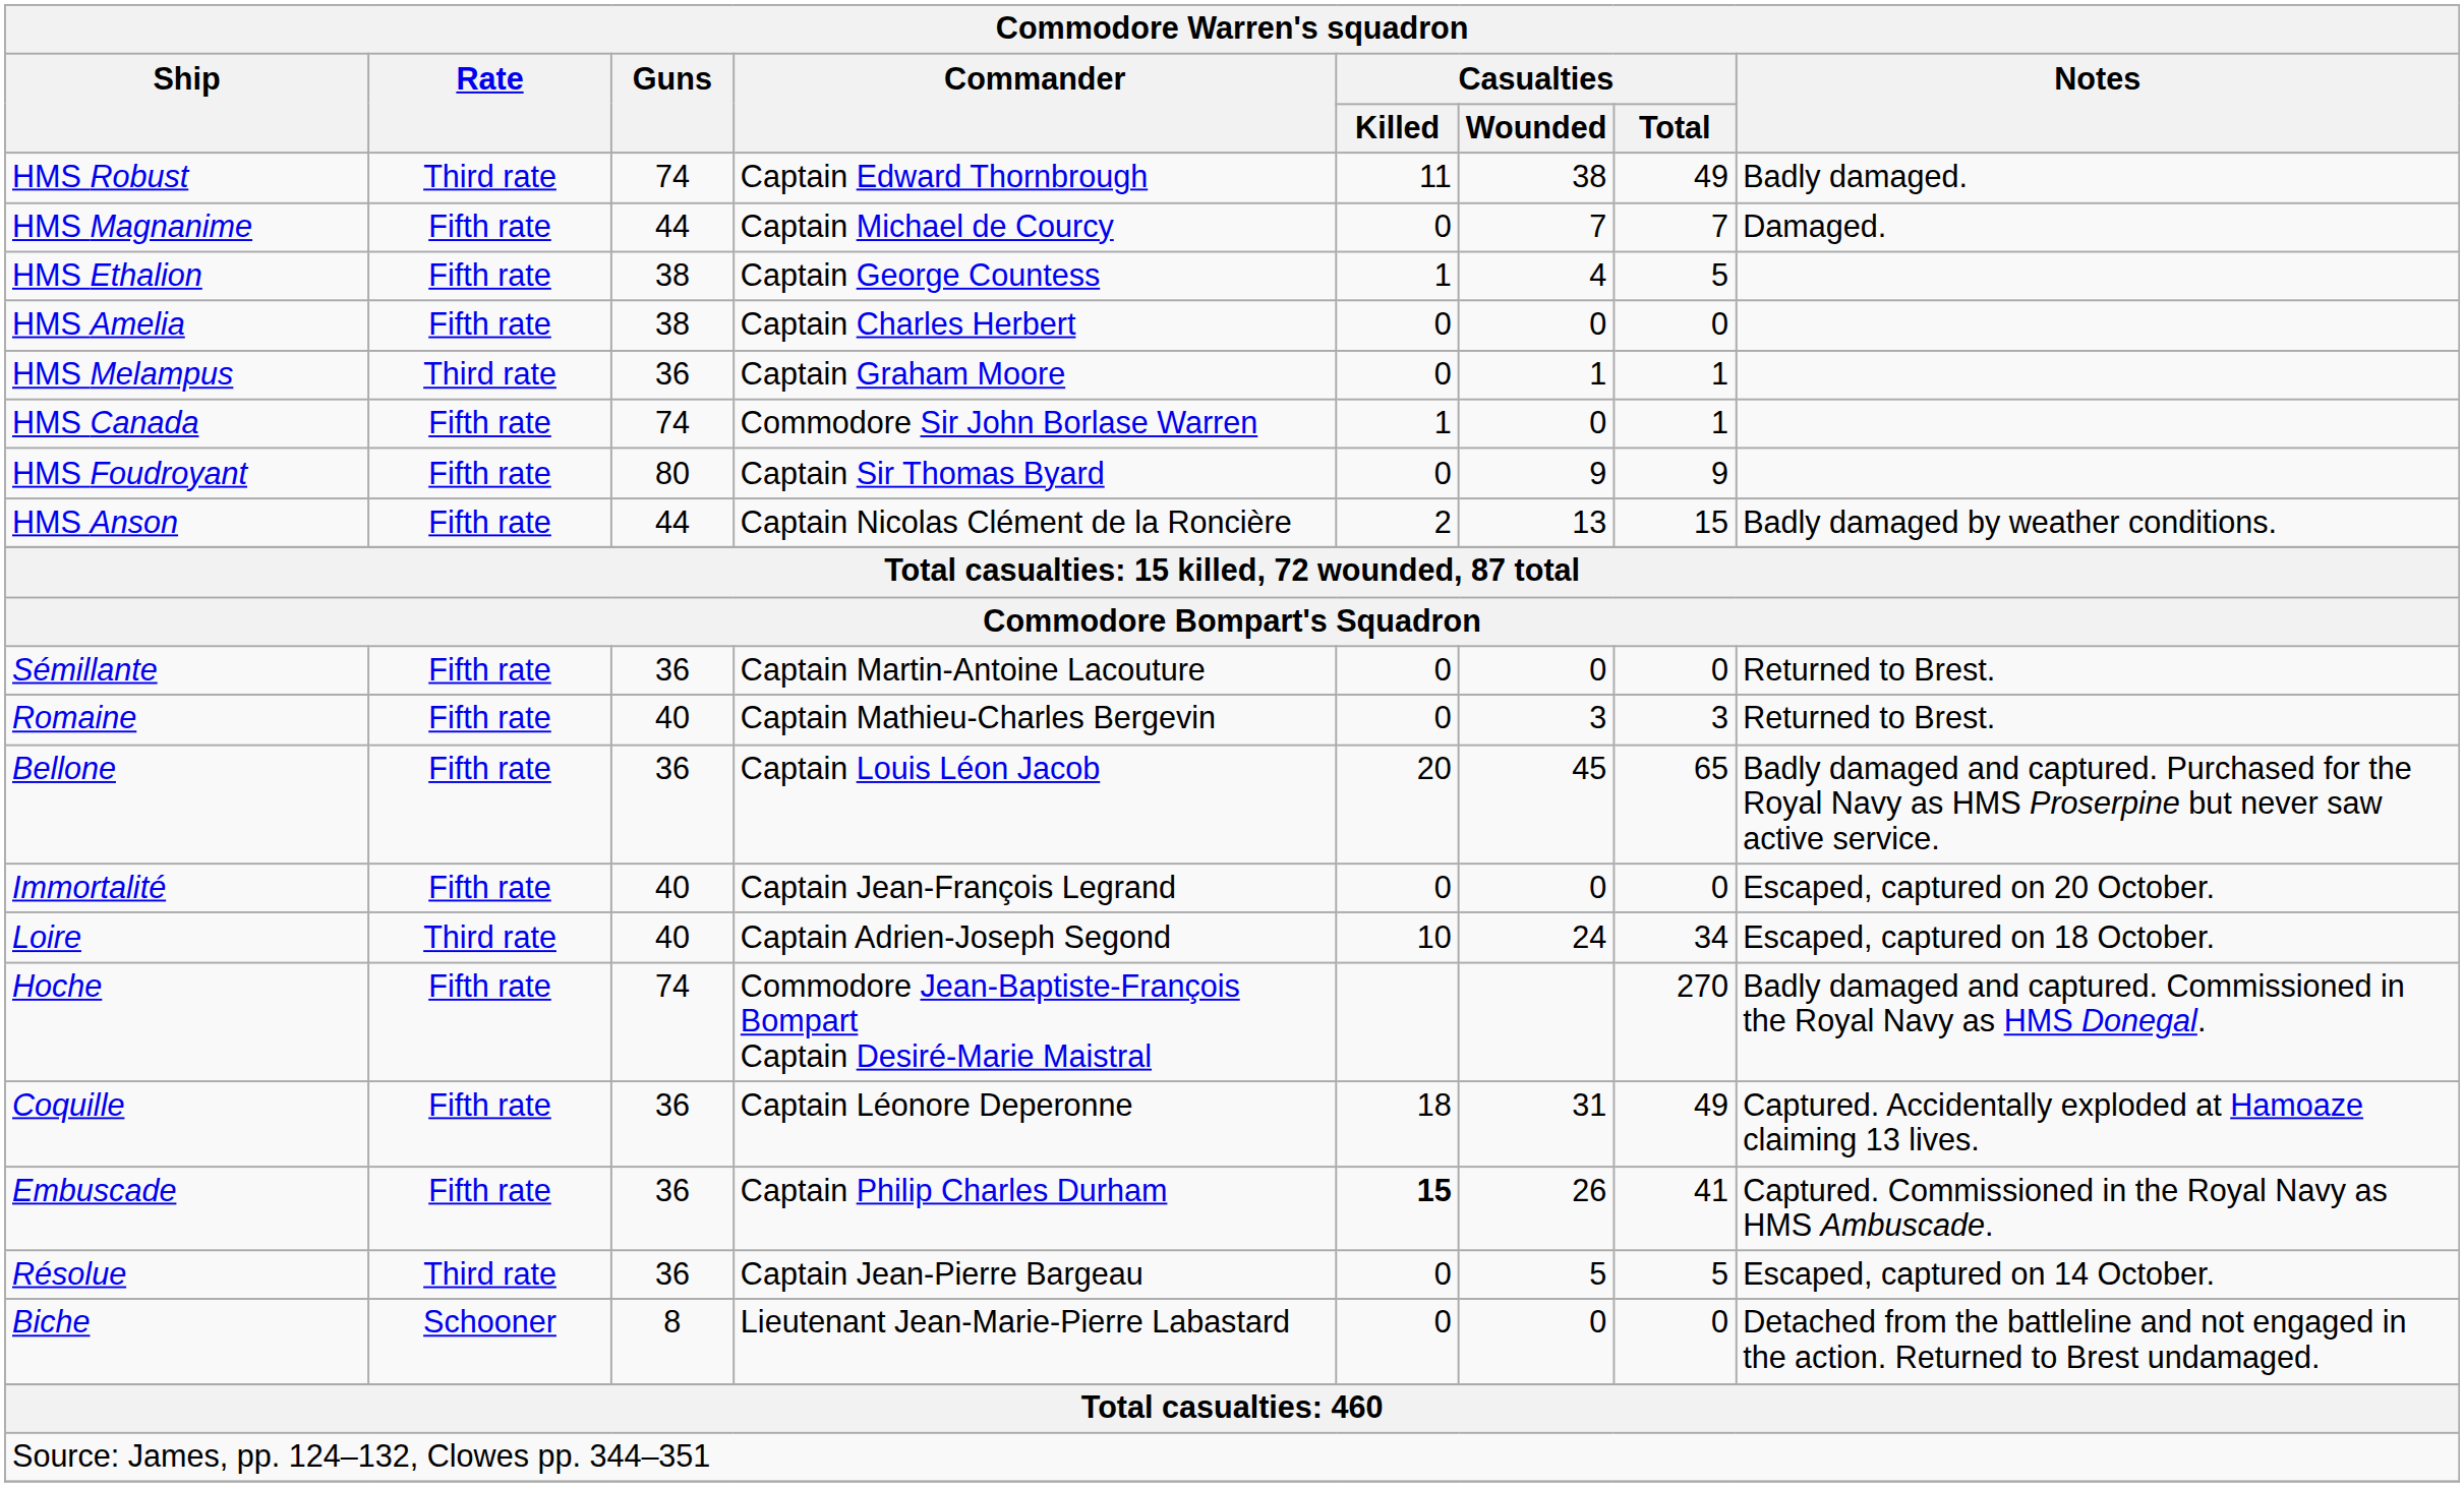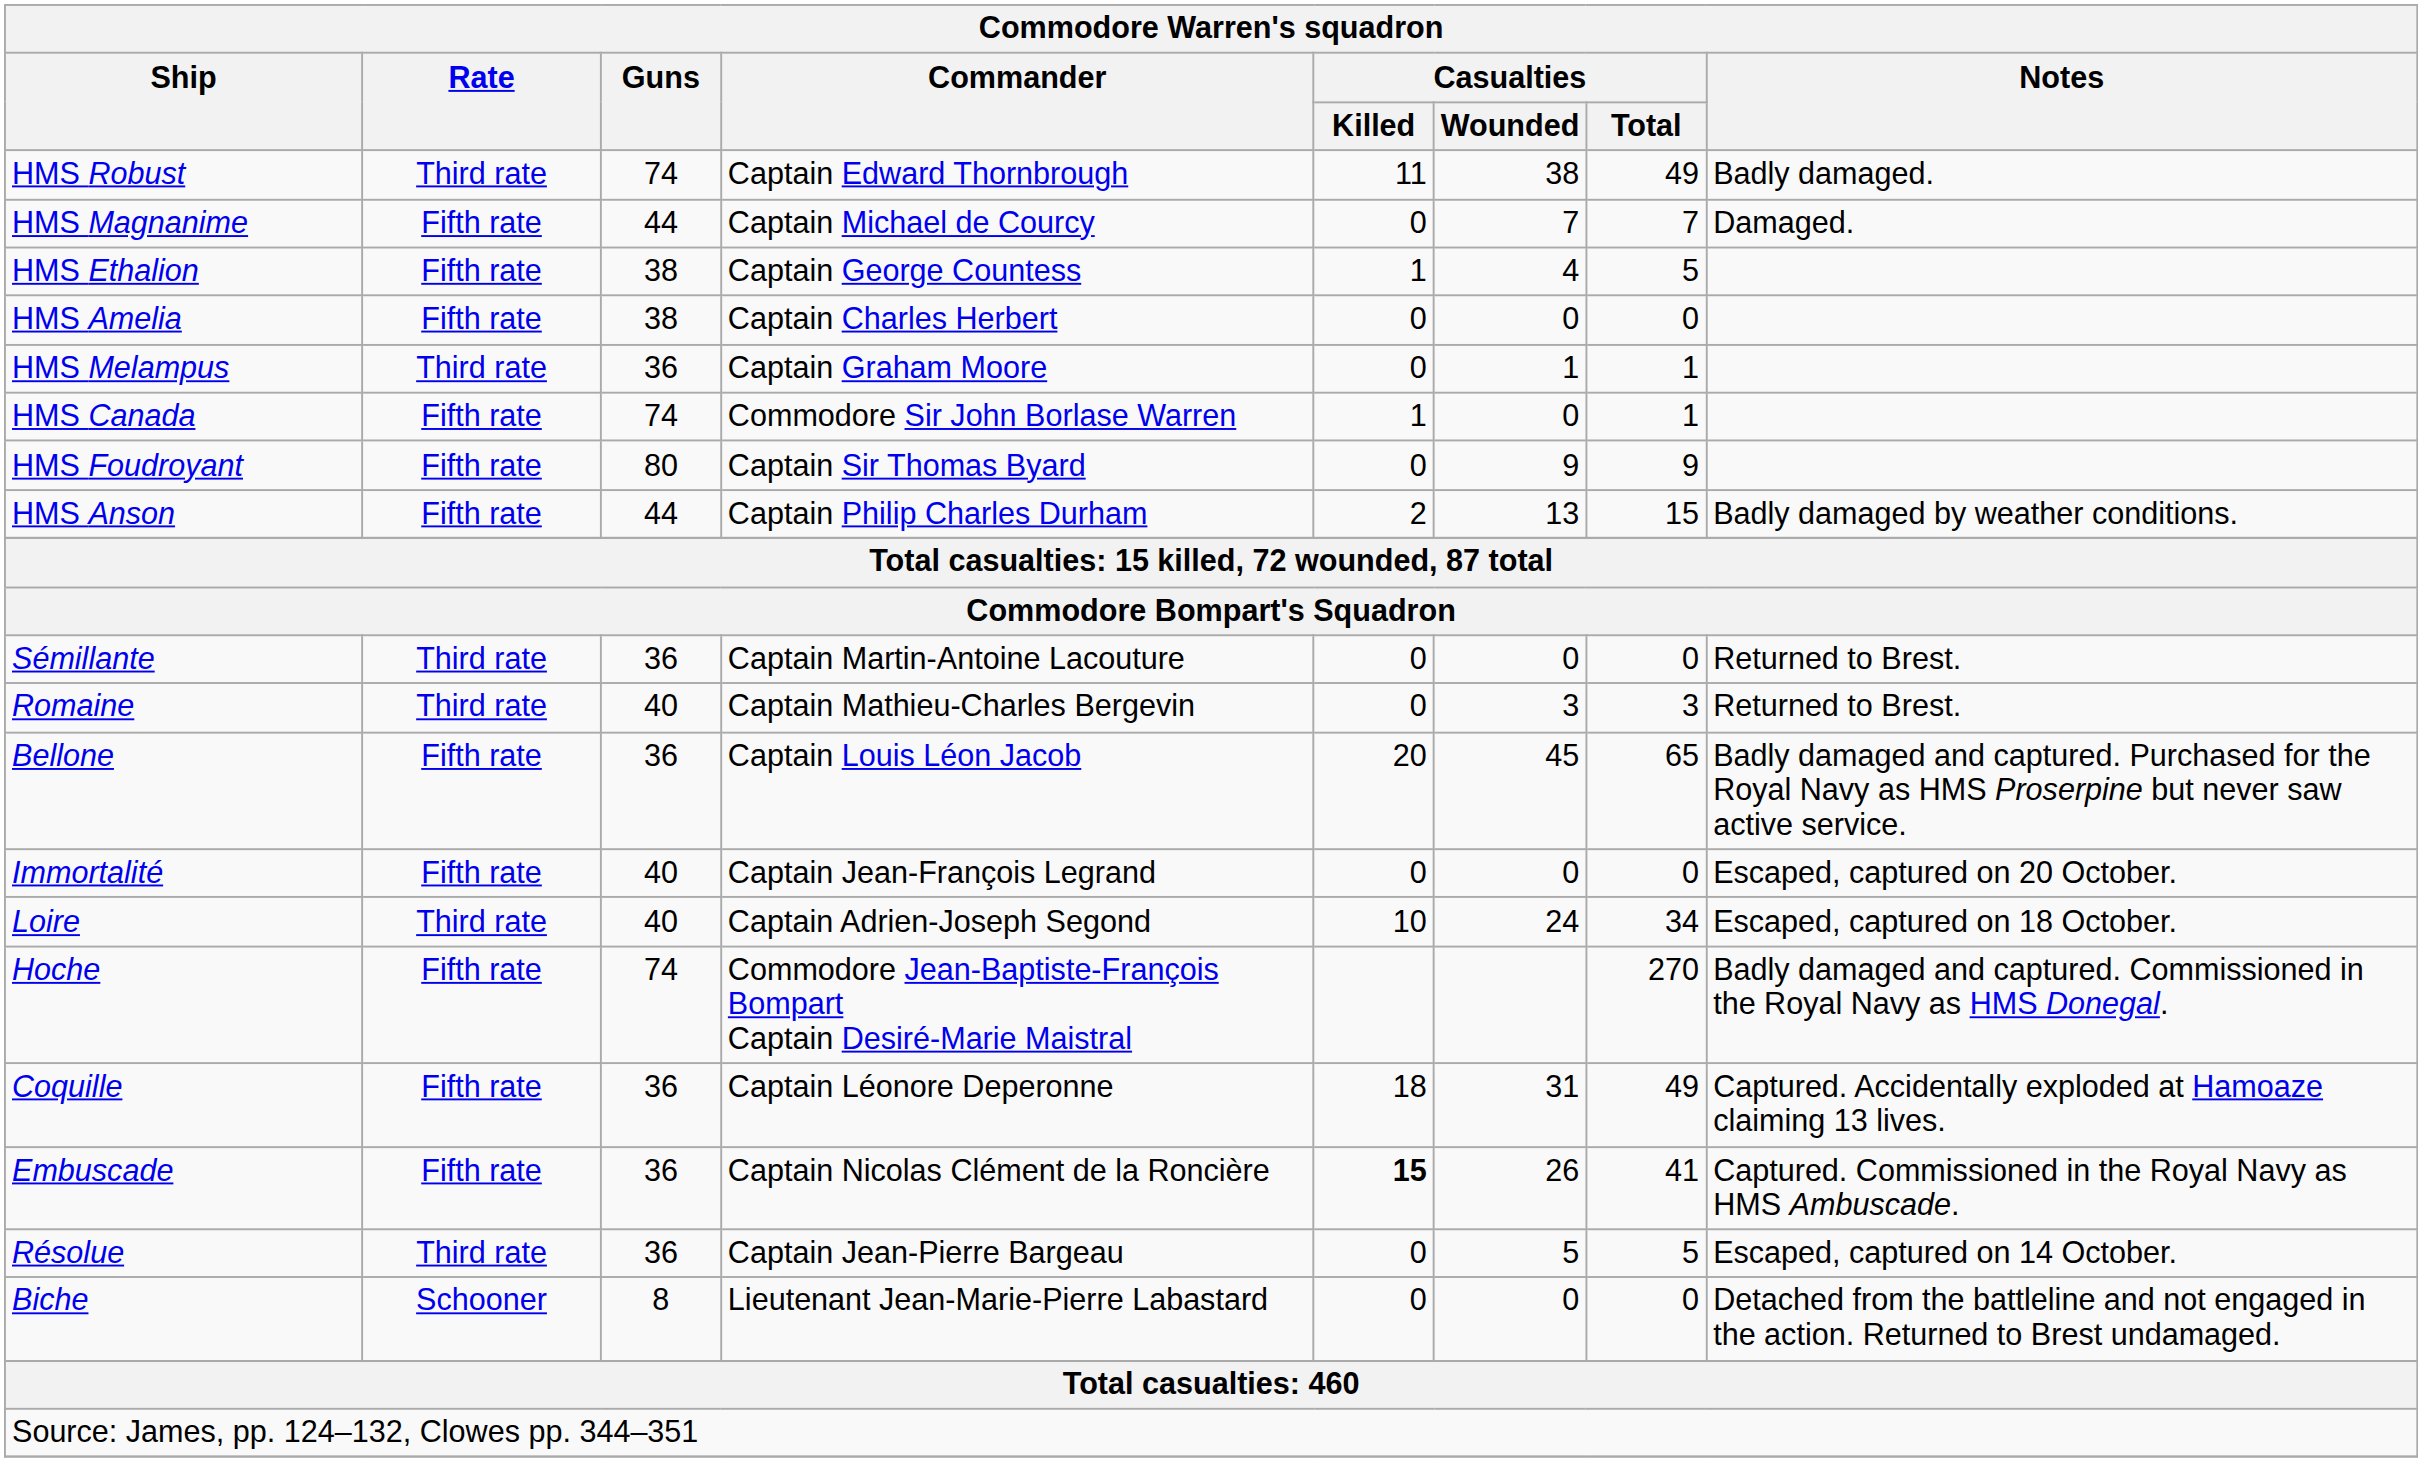HMS Anson | Commander: Captain Nicolas Clément de la Roncière -> Captain Philip Charles Durham
Sémillante | Rate: Fifth rate -> Third rate
Romaine | Rate: Fifth rate -> Third rate
Embuscade | Commander: Captain Philip Charles Durham -> Captain Nicolas Clément de la Roncière
